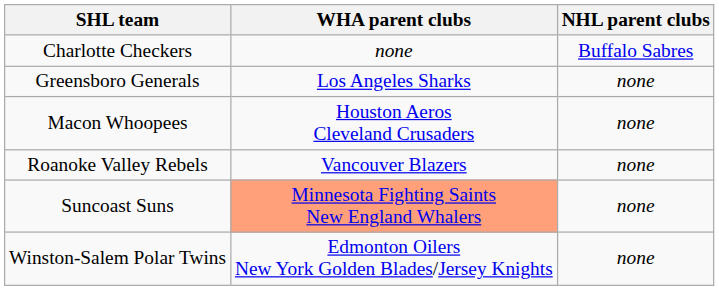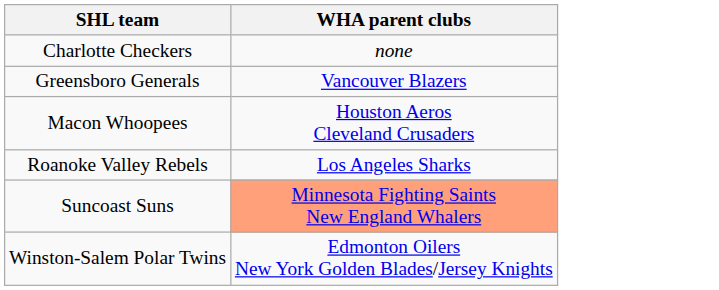- column: NHL parent clubs | Buffalo Sabres | none | none | none | none | none
Greensboro Generals | WHA parent clubs: Los Angeles Sharks -> Vancouver Blazers
Roanoke Valley Rebels | WHA parent clubs: Vancouver Blazers -> Los Angeles Sharks
